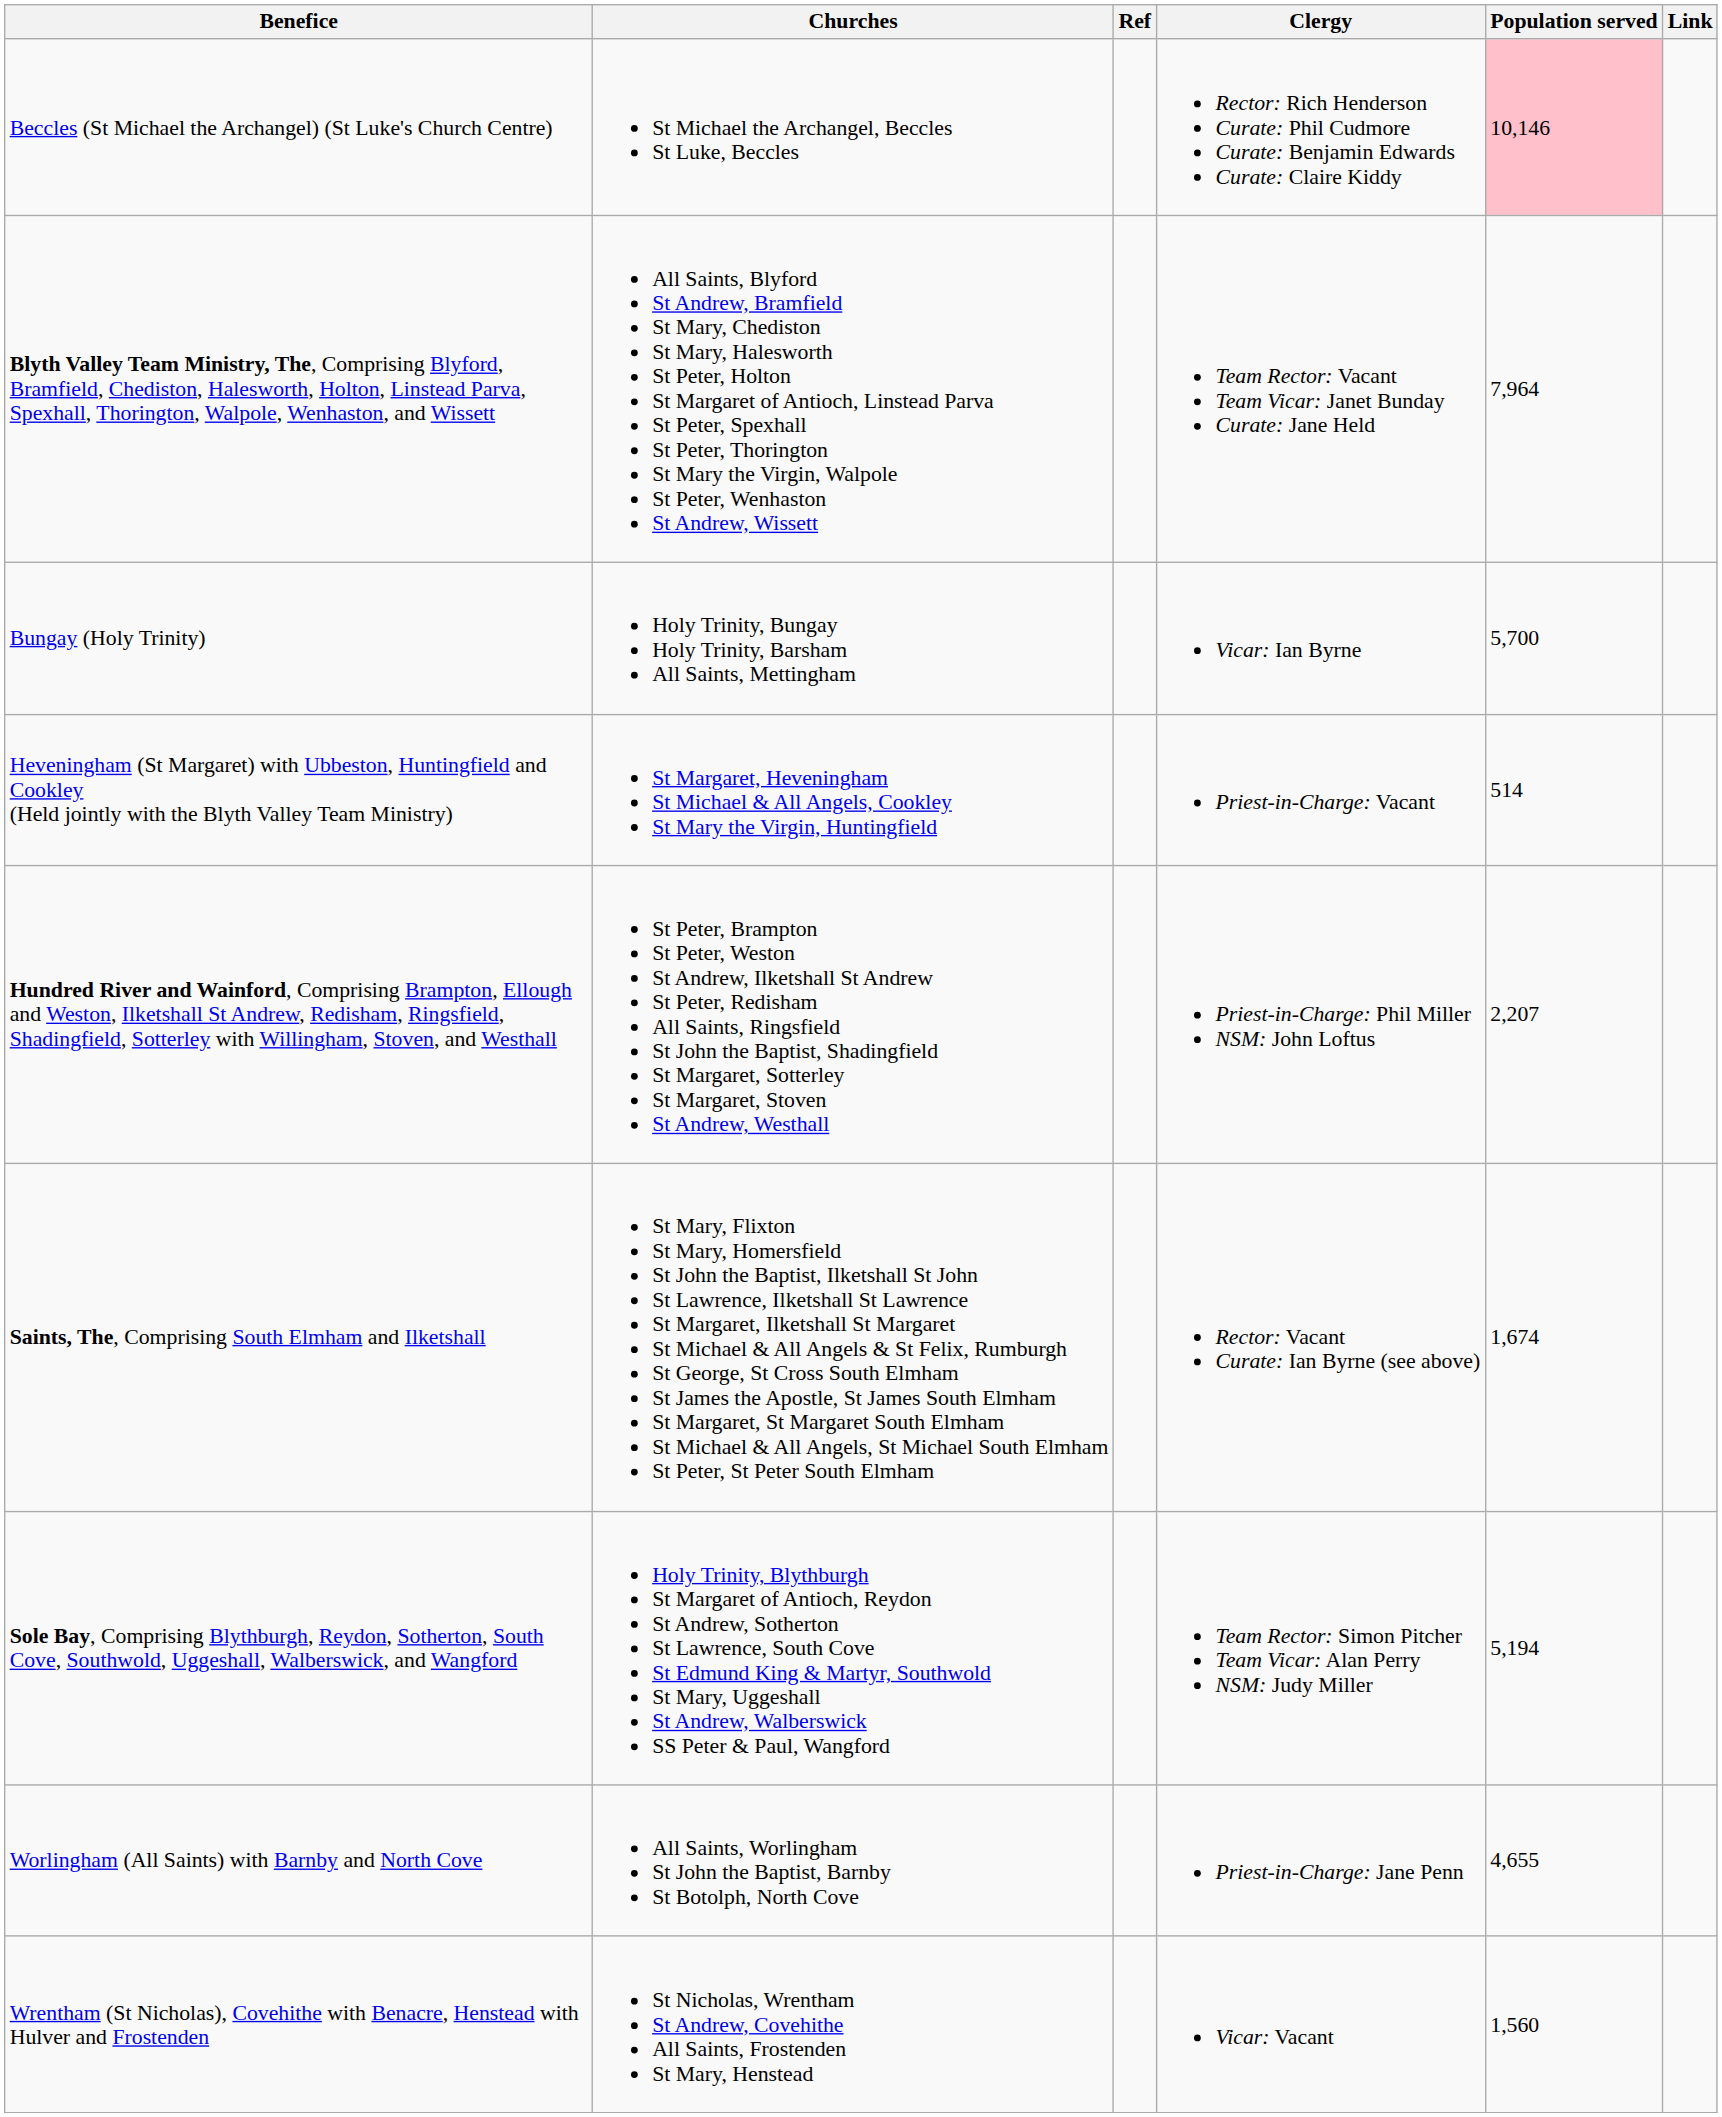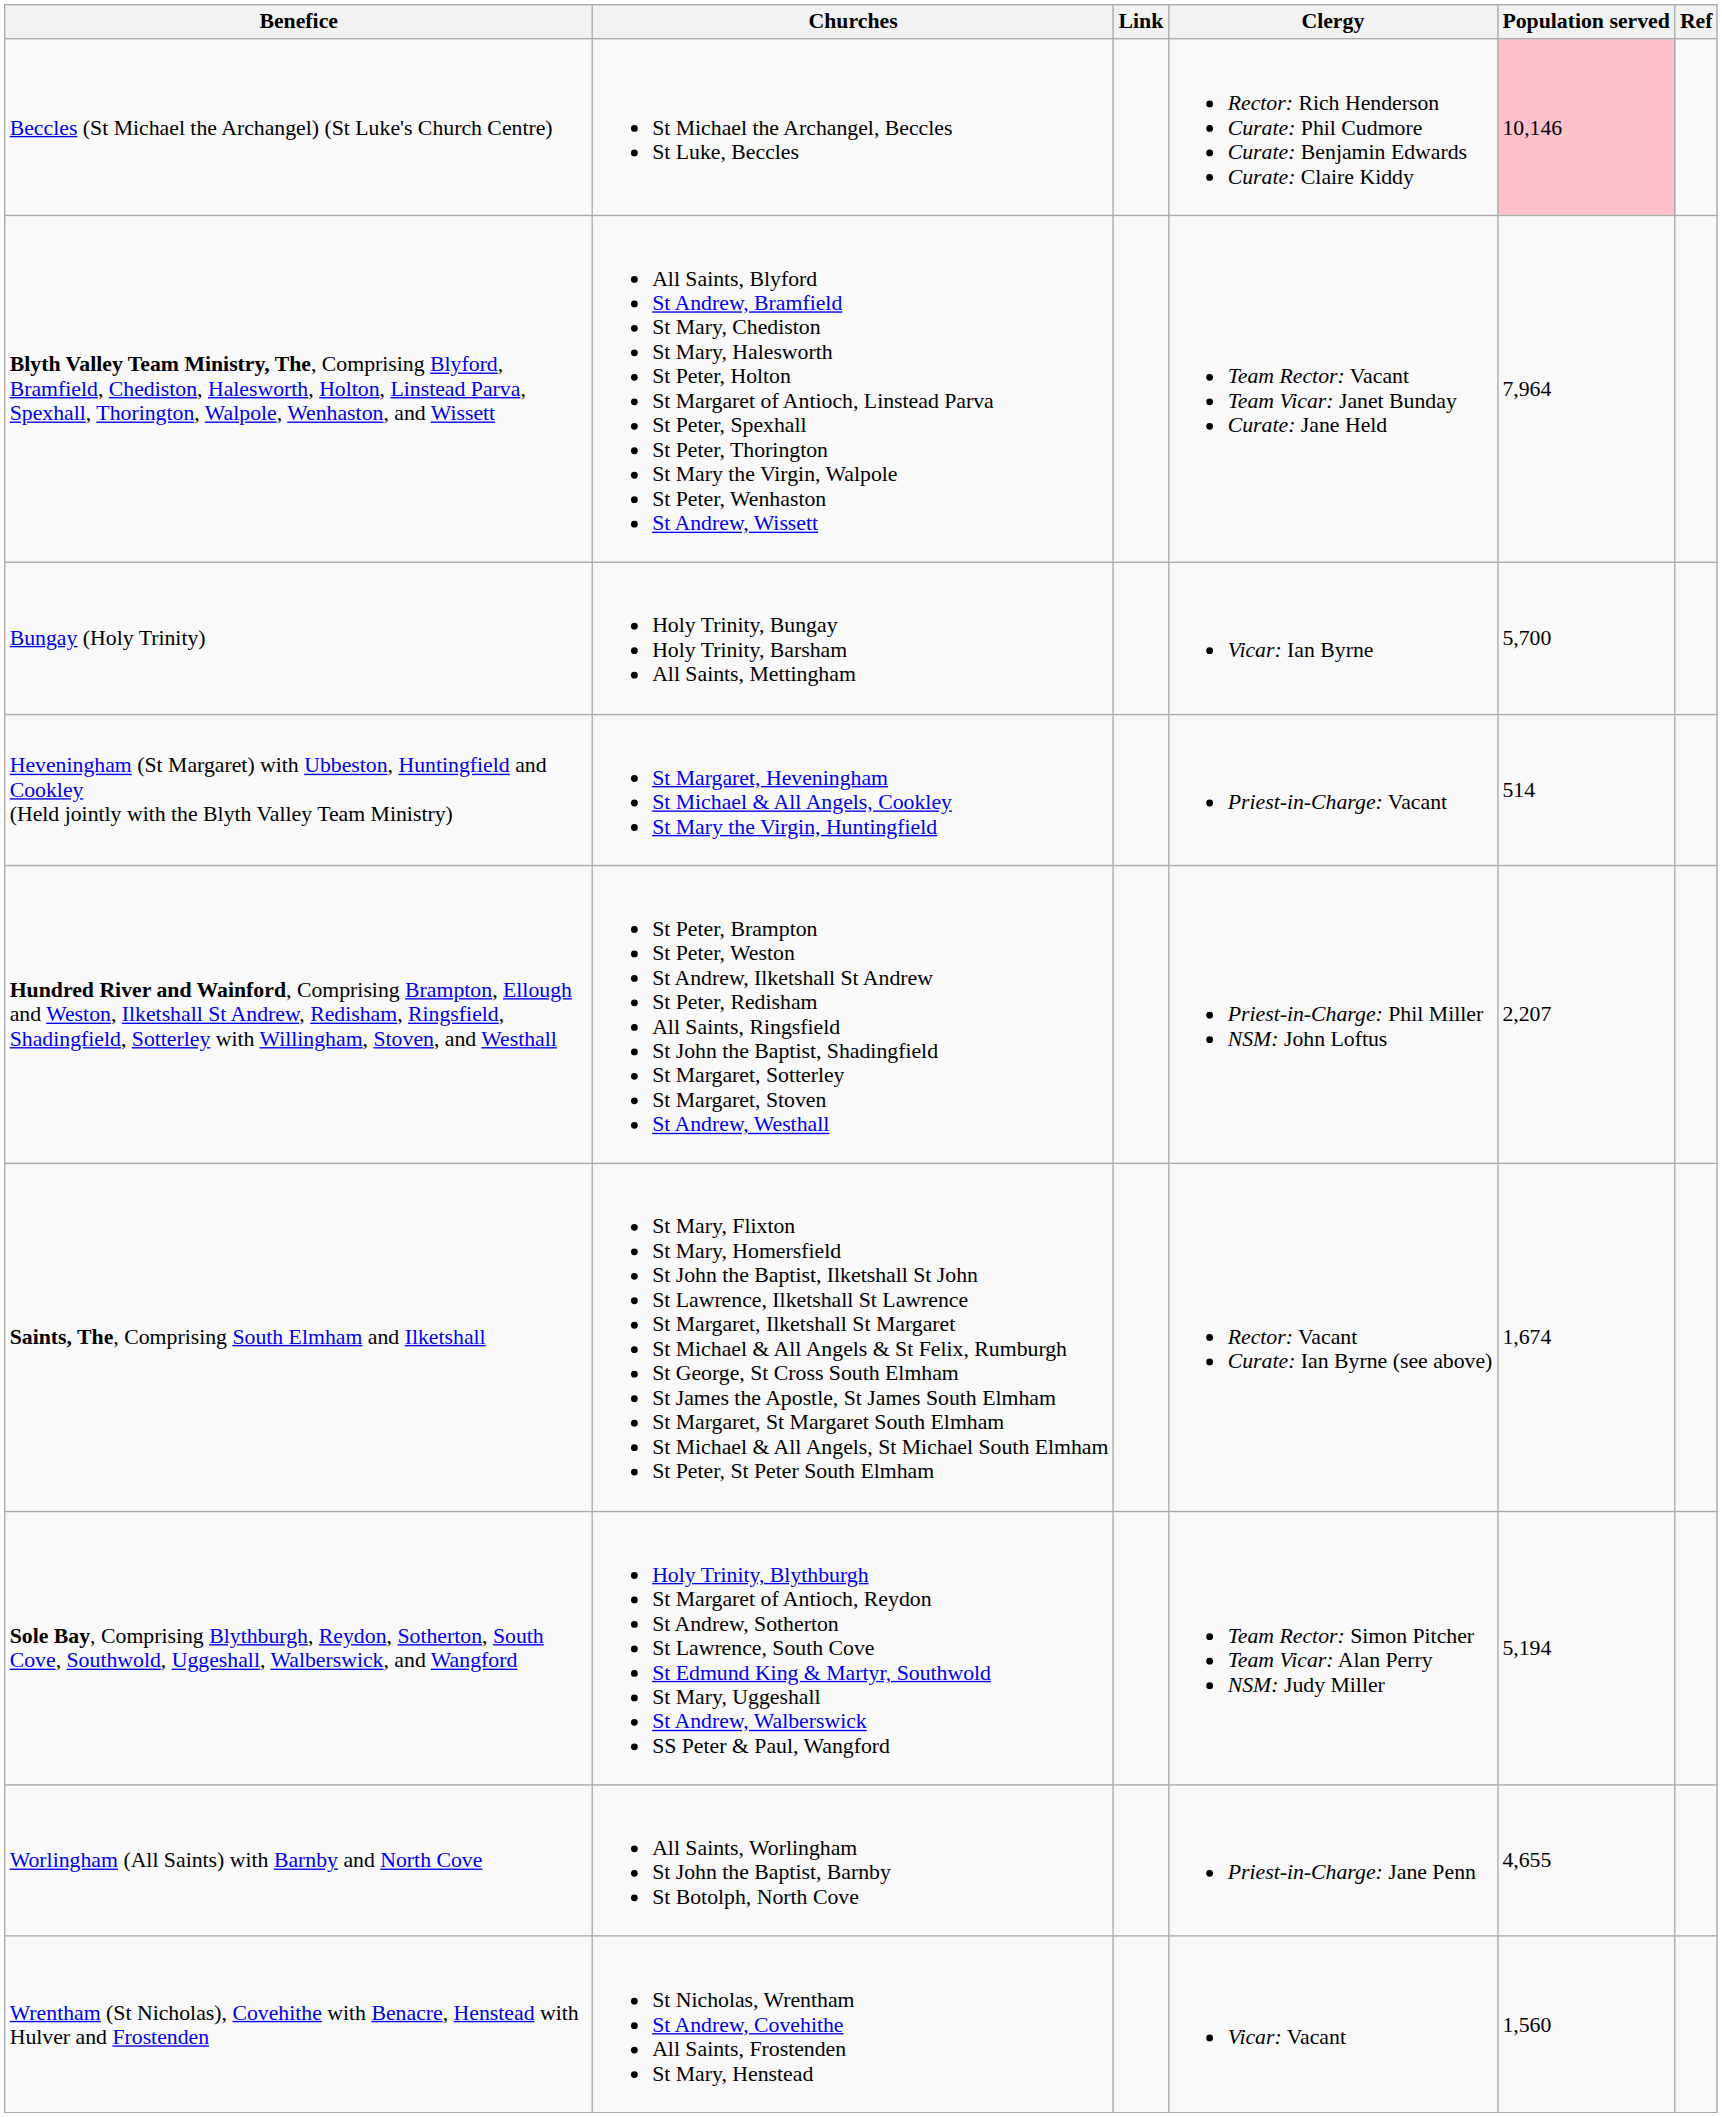columns swapped: Link <-> Ref
